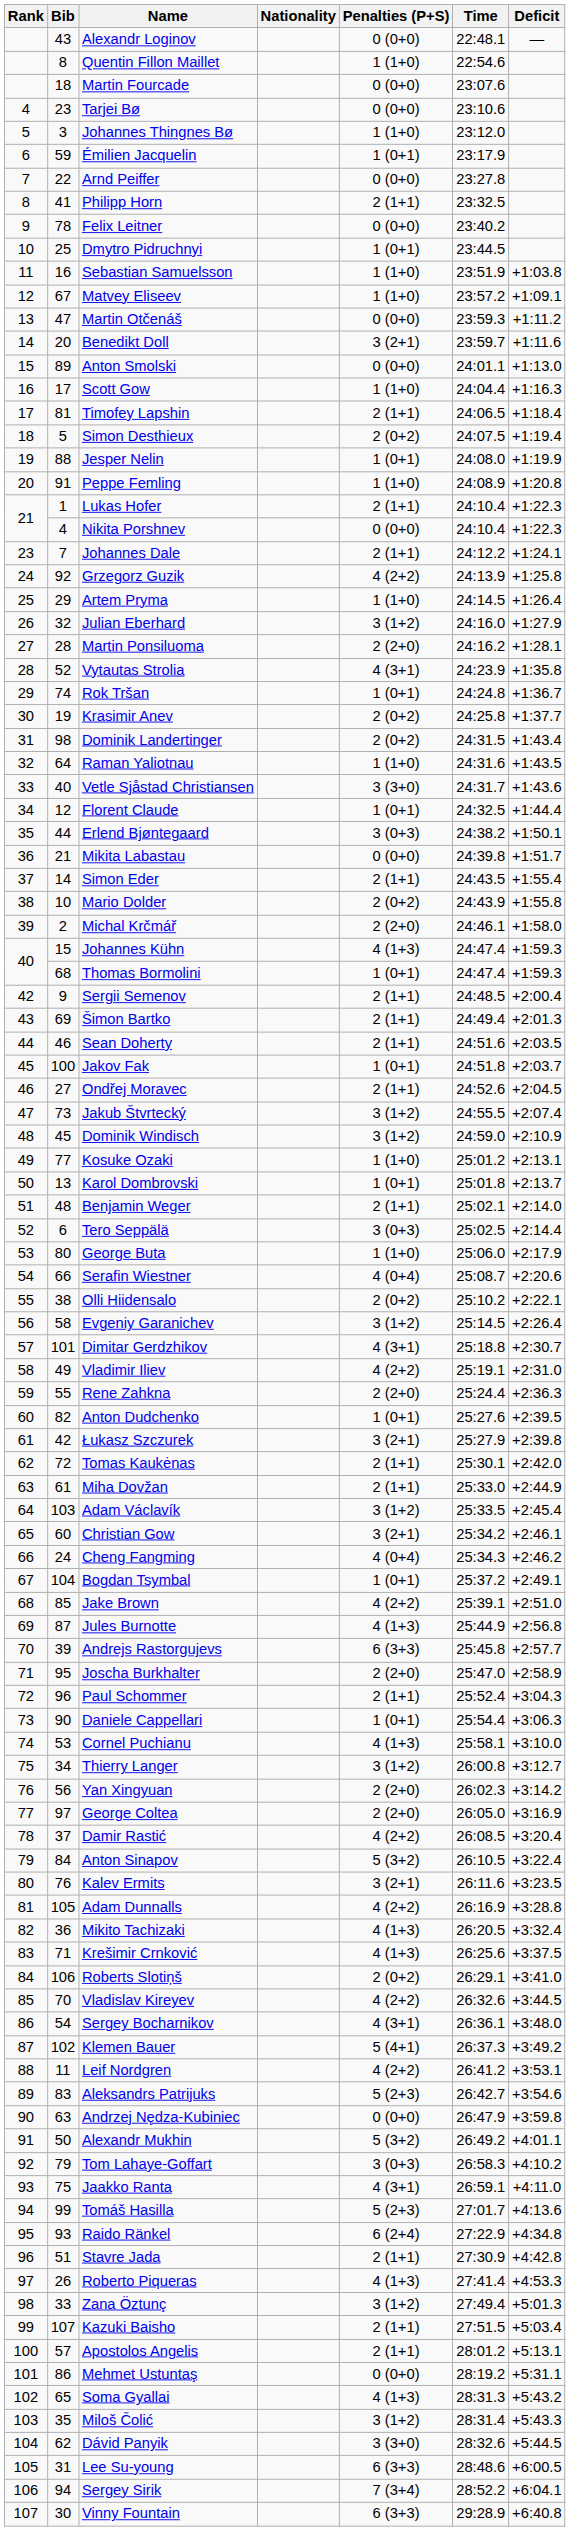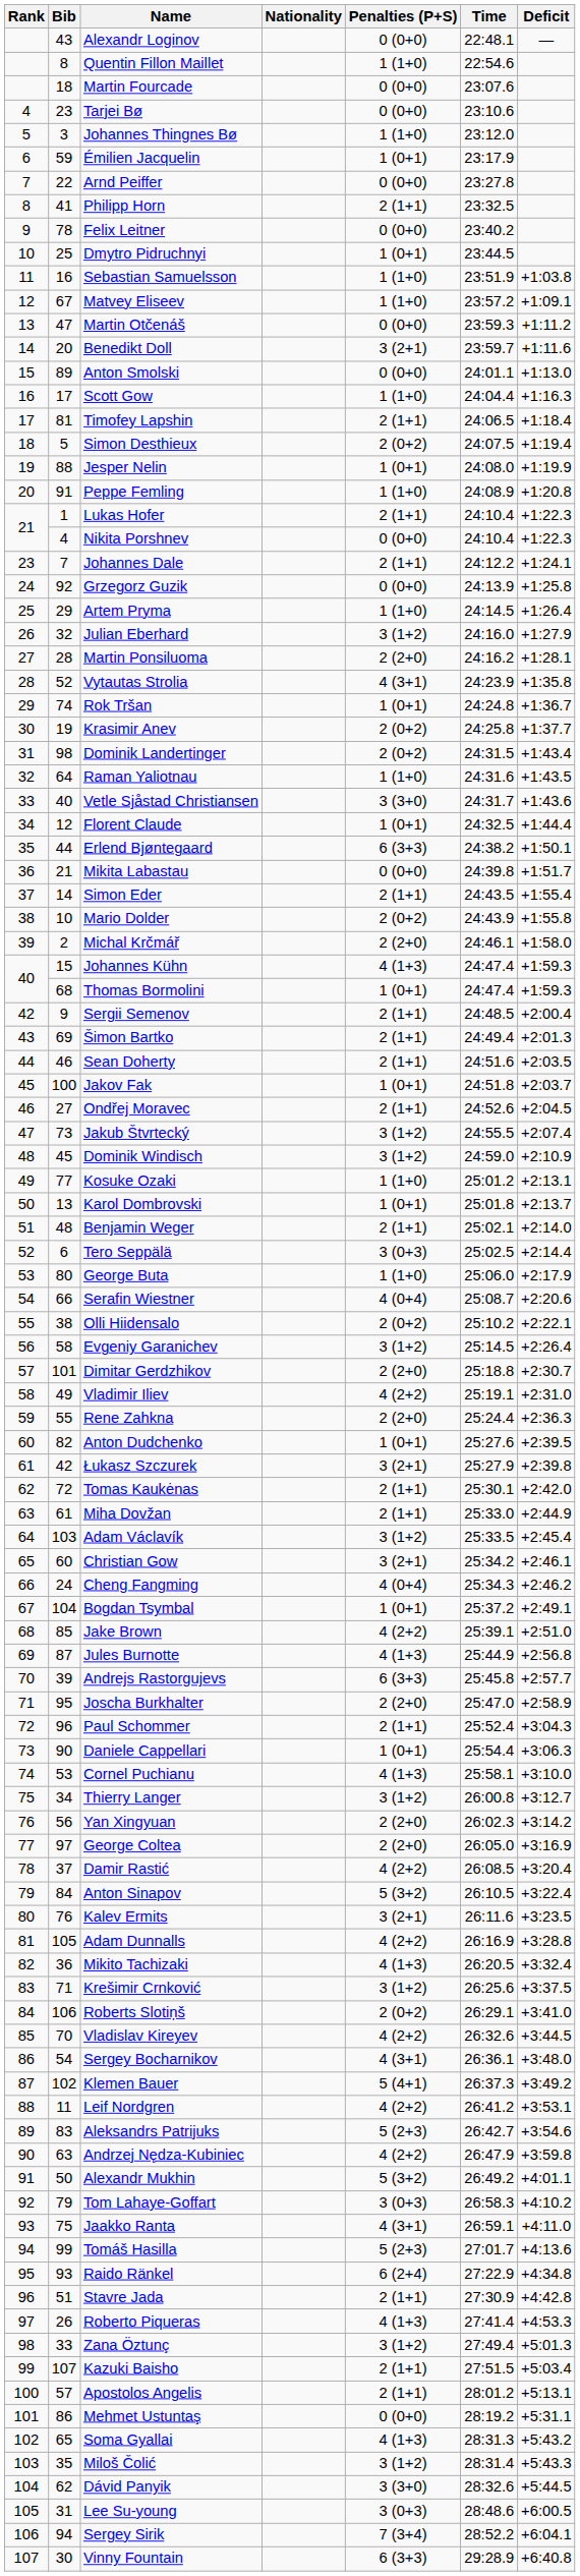Grzegorz Guzik | Penalties (P+S): 4 (2+2) -> 0 (0+0)
Erlend Bjøntegaard | Penalties (P+S): 3 (0+3) -> 6 (3+3)
Dimitar Gerdzhikov | Penalties (P+S): 4 (3+1) -> 2 (2+0)
Krešimir Crnković | Penalties (P+S): 4 (1+3) -> 3 (1+2)
Andrzej Nędza-Kubiniec | Penalties (P+S): 0 (0+0) -> 4 (2+2)
Lee Su-young | Penalties (P+S): 6 (3+3) -> 3 (0+3)
